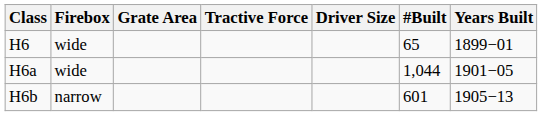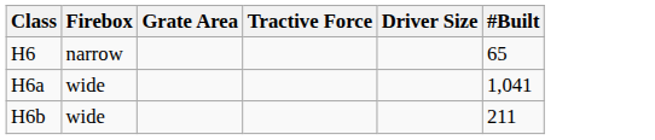- column: Years Built | 1899−01 | 1901−05 | 1905−13
H6 | Firebox: wide -> narrow
H6a | #Built: 1,044 -> 1,041
H6b | Firebox: narrow -> wide
H6b | #Built: 601 -> 211
